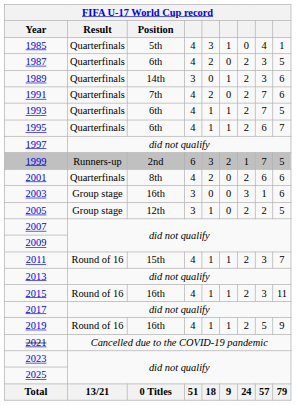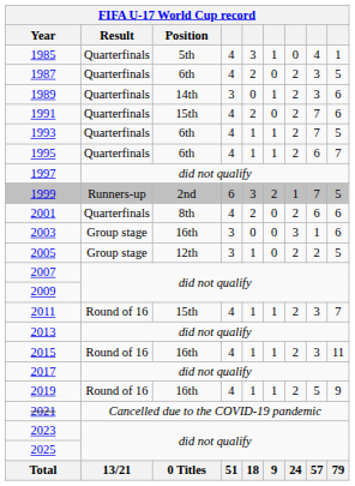1991 | Position: 7th -> 15th
